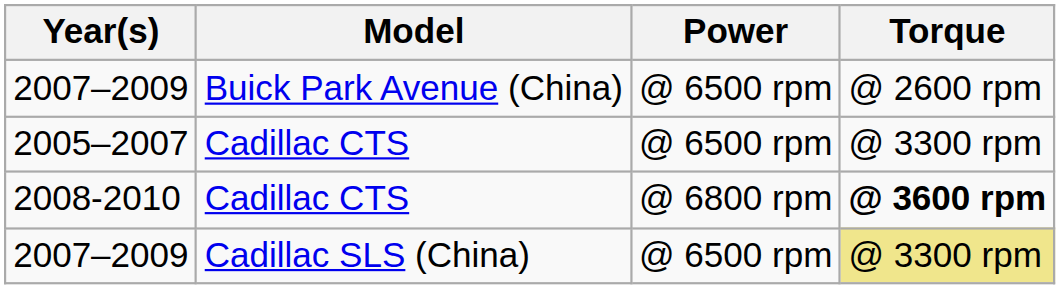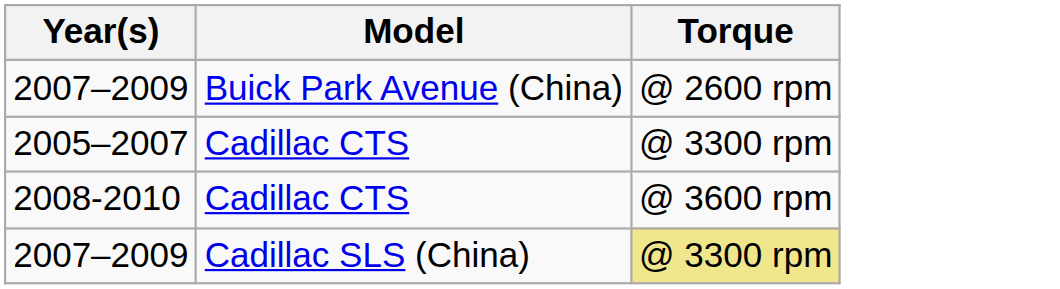- column: Power | @ 6500 rpm | @ 6500 rpm | @ 6800 rpm | @ 6500 rpm
2008-2010 | Torque: bold -> normal
